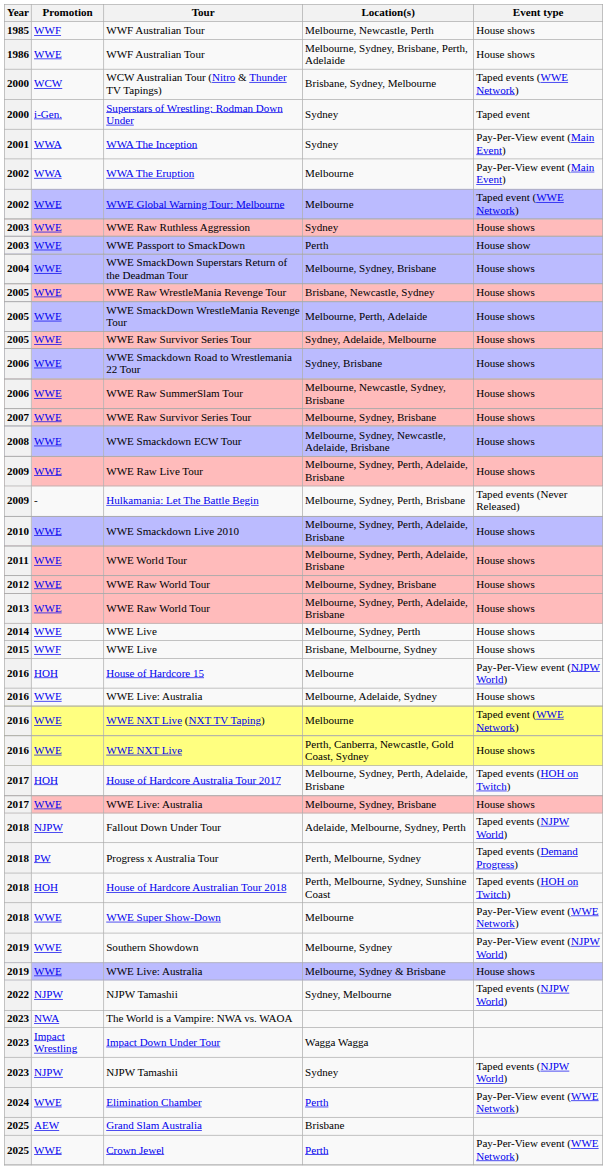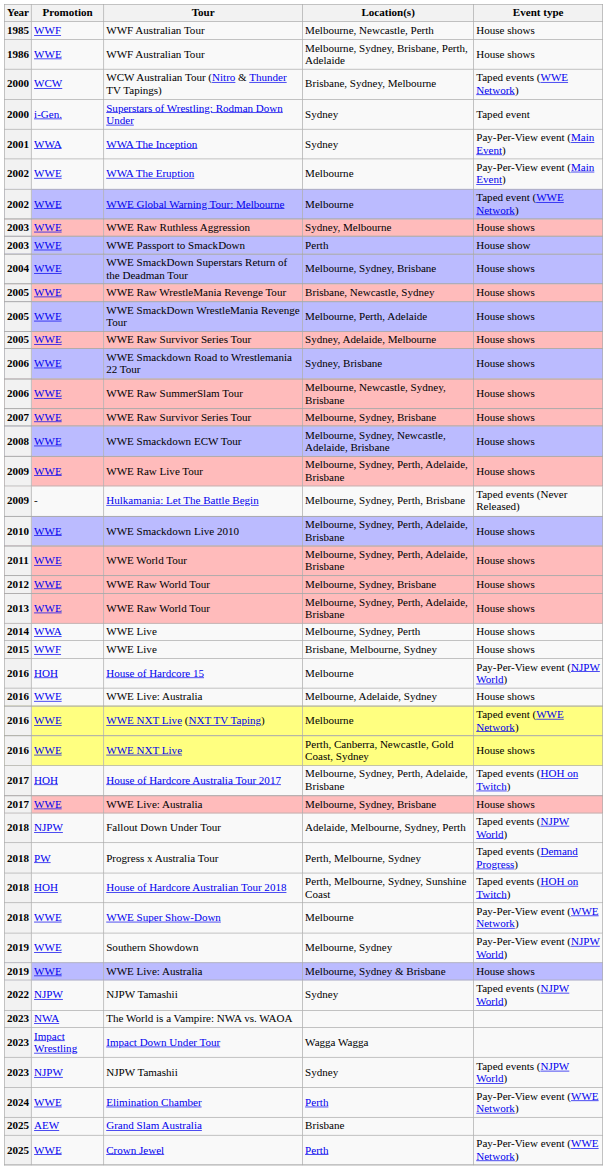WWA The Eruption | Promotion: WWA -> WWE
WWE Raw Ruthless Aggression | Location(s): Sydney -> Sydney, Melbourne
2014 / WWE Live | Promotion: WWE -> WWA
2022 / NJPW Tamashii | Location(s): Sydney, Melbourne -> Sydney
